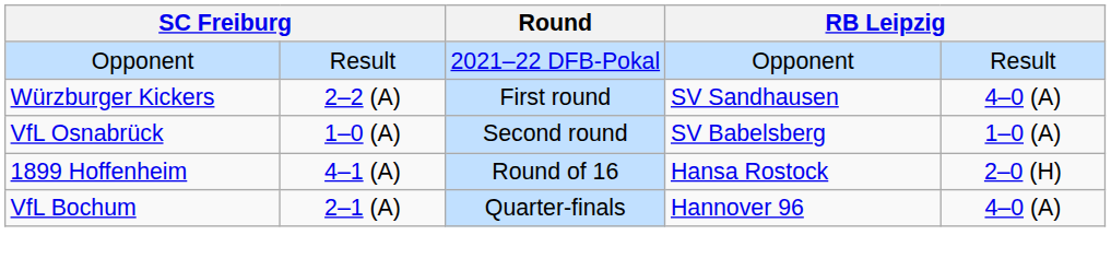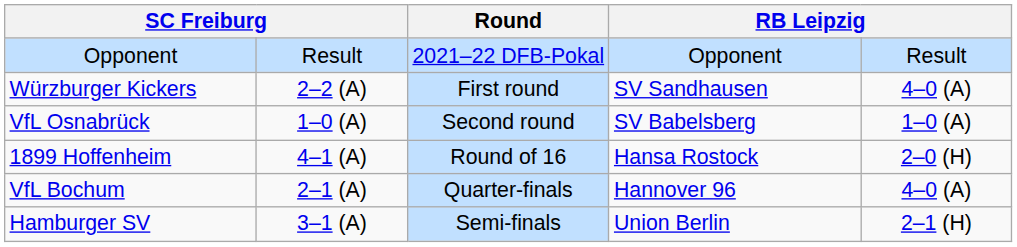+ row: Hamburger SV | 3–1 (A) | Semi-finals | Union Berlin | 2–1 (H)
